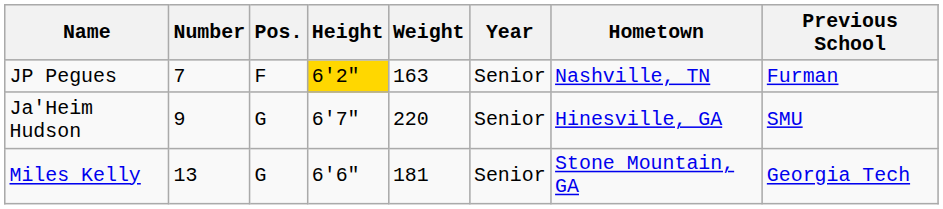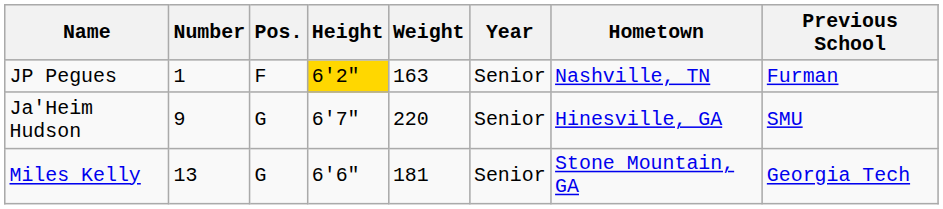JP Pegues | Number: 7 -> 1
